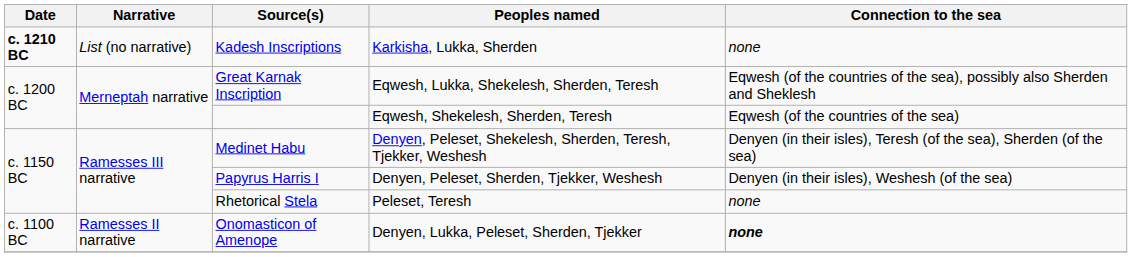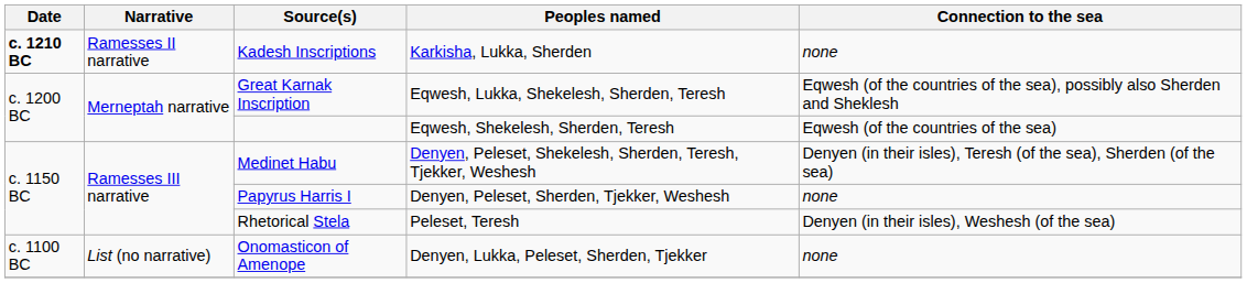Kadesh Inscriptions | Narrative: List (no narrative) -> Ramesses II narrative
Papyrus Harris I | Connection to the sea: Denyen (in their isles), Weshesh (of the sea) -> none
Rhetorical Stela | Connection to the sea: none -> Denyen (in their isles), Weshesh (of the sea)
Onomasticon of Amenope | Narrative: Ramesses II narrative -> List (no narrative)
Onomasticon of Amenope | Connection to the sea: bold -> normal
